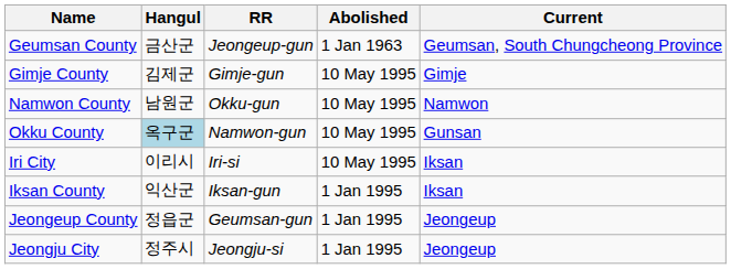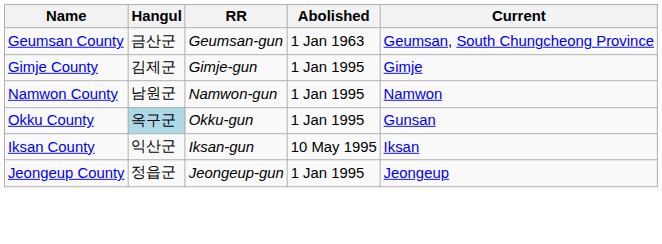Geumsan County | RR: Jeongeup-gun -> Geumsan-gun
Gimje County | Abolished: 10 May 1995 -> 1 Jan 1995
Namwon County | RR: Okku-gun -> Namwon-gun
Namwon County | Abolished: 10 May 1995 -> 1 Jan 1995
Okku County | RR: Namwon-gun -> Okku-gun
Okku County | Abolished: 10 May 1995 -> 1 Jan 1995
- row: Iri City | 이리시 | Iri-si | 10 May 1995 | Iksan
Iksan County | Abolished: 1 Jan 1995 -> 10 May 1995
Jeongeup County | RR: Geumsan-gun -> Jeongeup-gun
- row: Jeongju City | 정주시 | Jeongju-si | 1 Jan 1995 | Jeongeup
